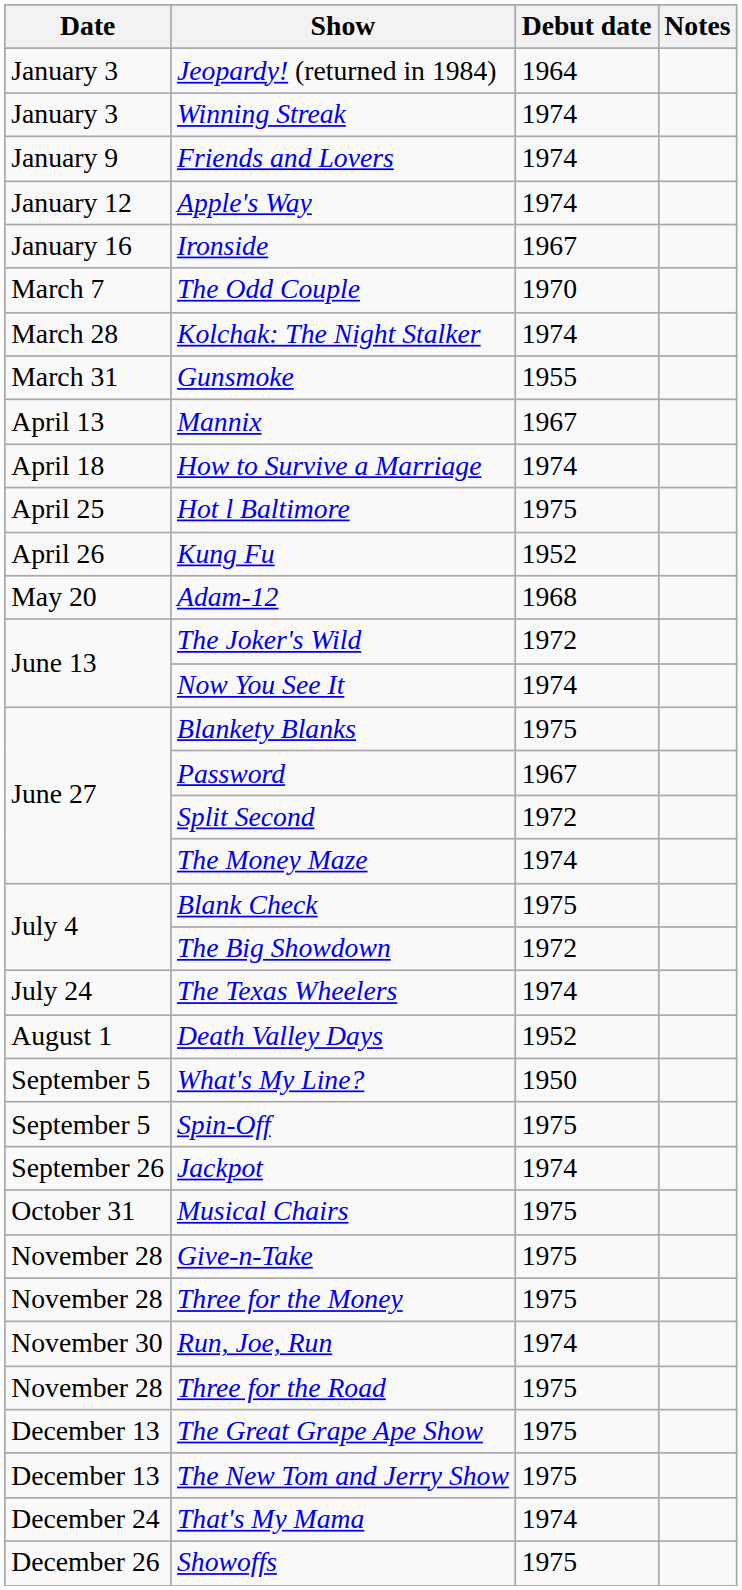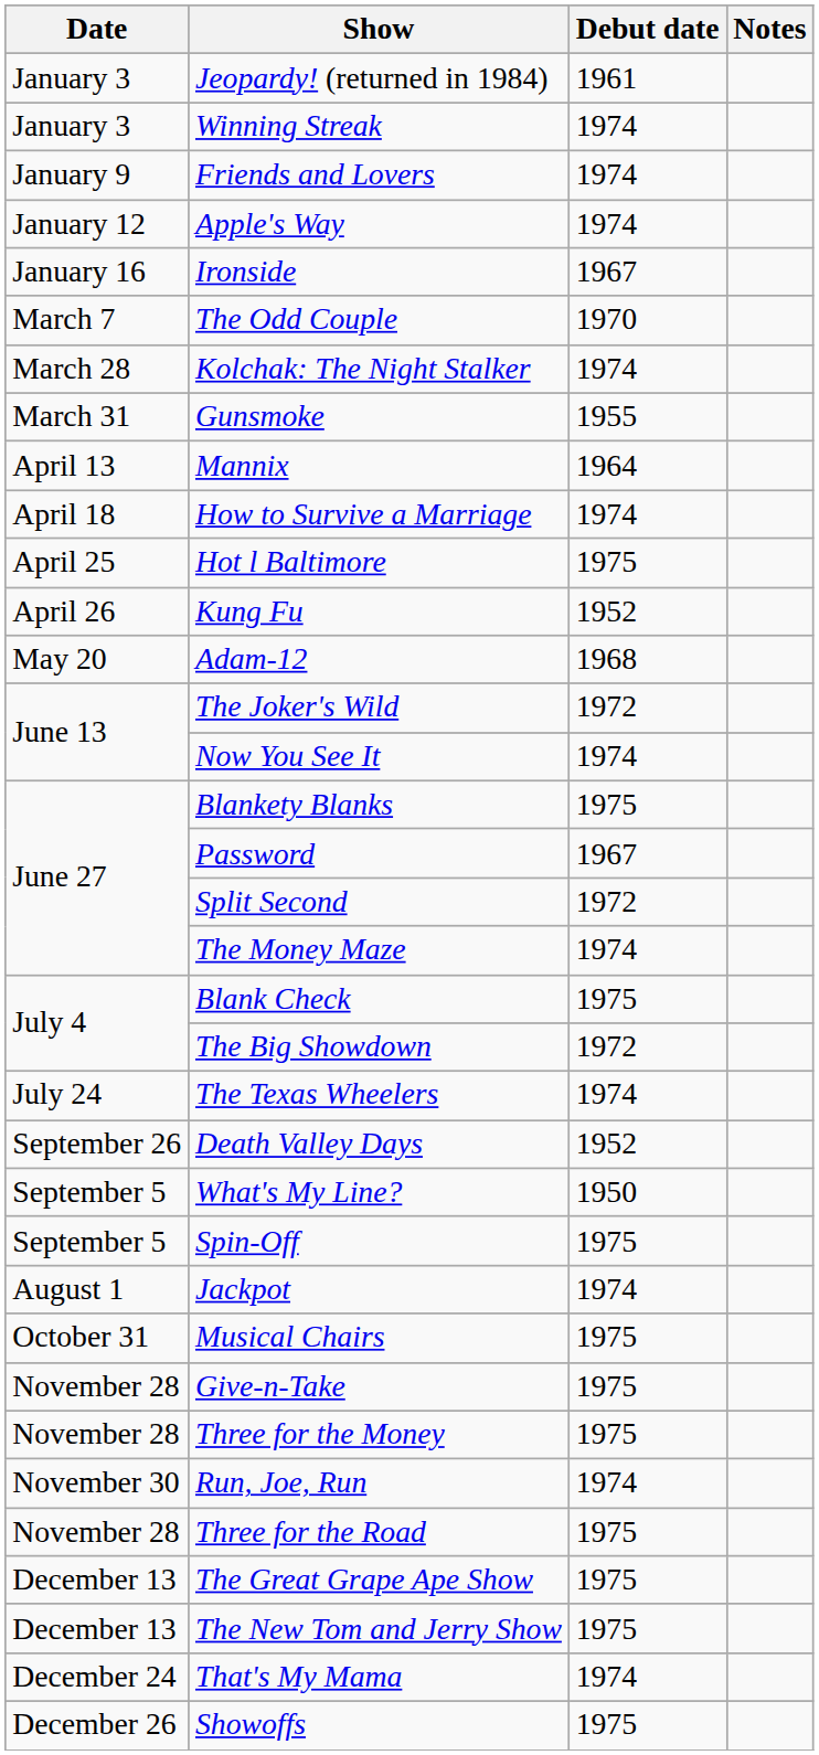Jeopardy! (returned in 1984) | Debut date: 1964 -> 1961
Mannix | Debut date: 1967 -> 1964
Death Valley Days | Date: August 1 -> September 26
Jackpot | Date: September 26 -> August 1
